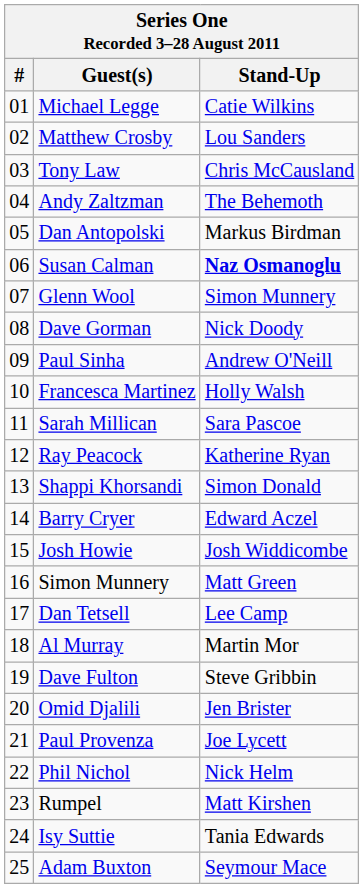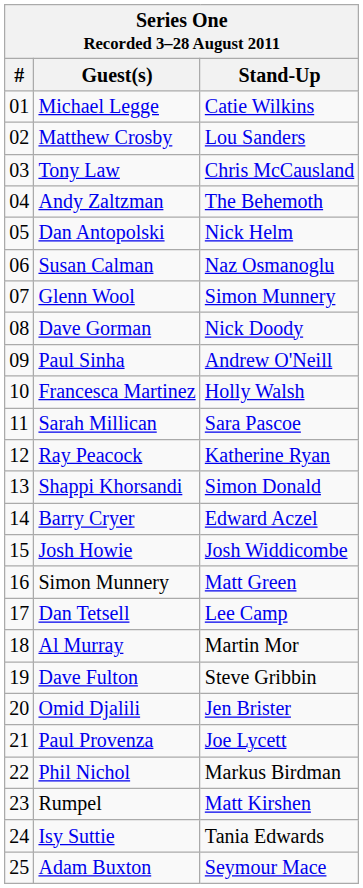Dan Antopolski | Stand-Up: Markus Birdman -> Nick Helm
Susan Calman | Stand-Up: bold -> normal
Phil Nichol | Stand-Up: Nick Helm -> Markus Birdman
